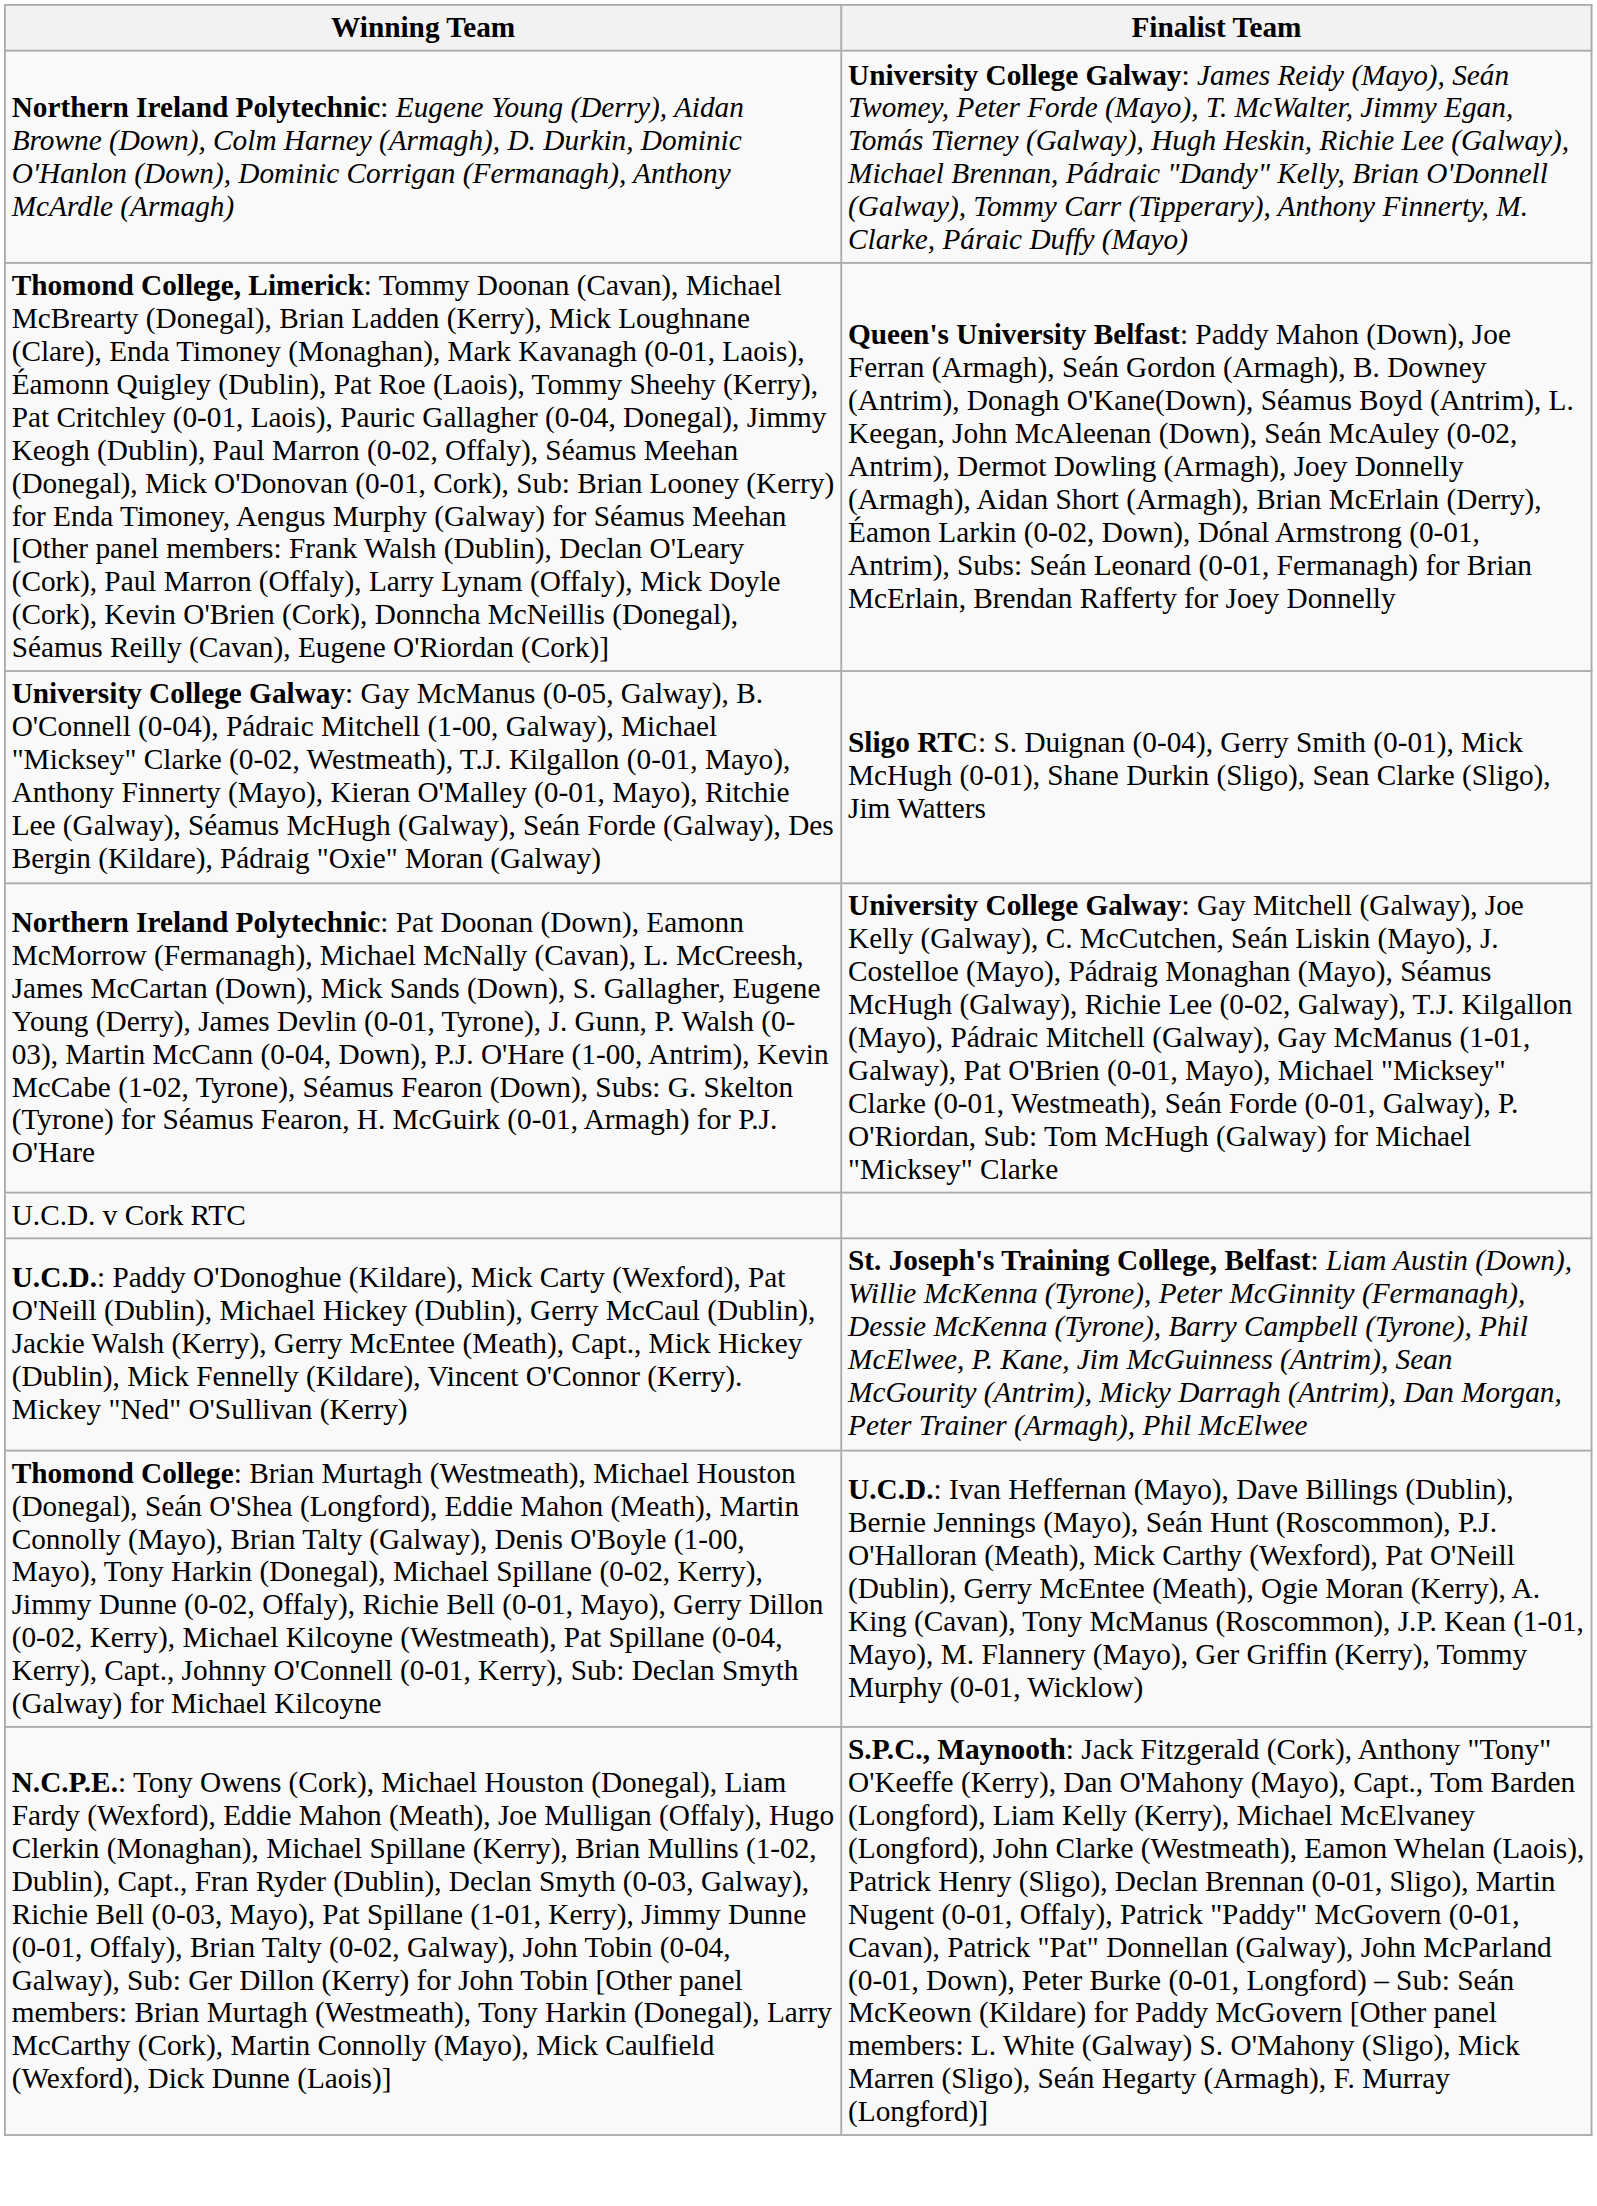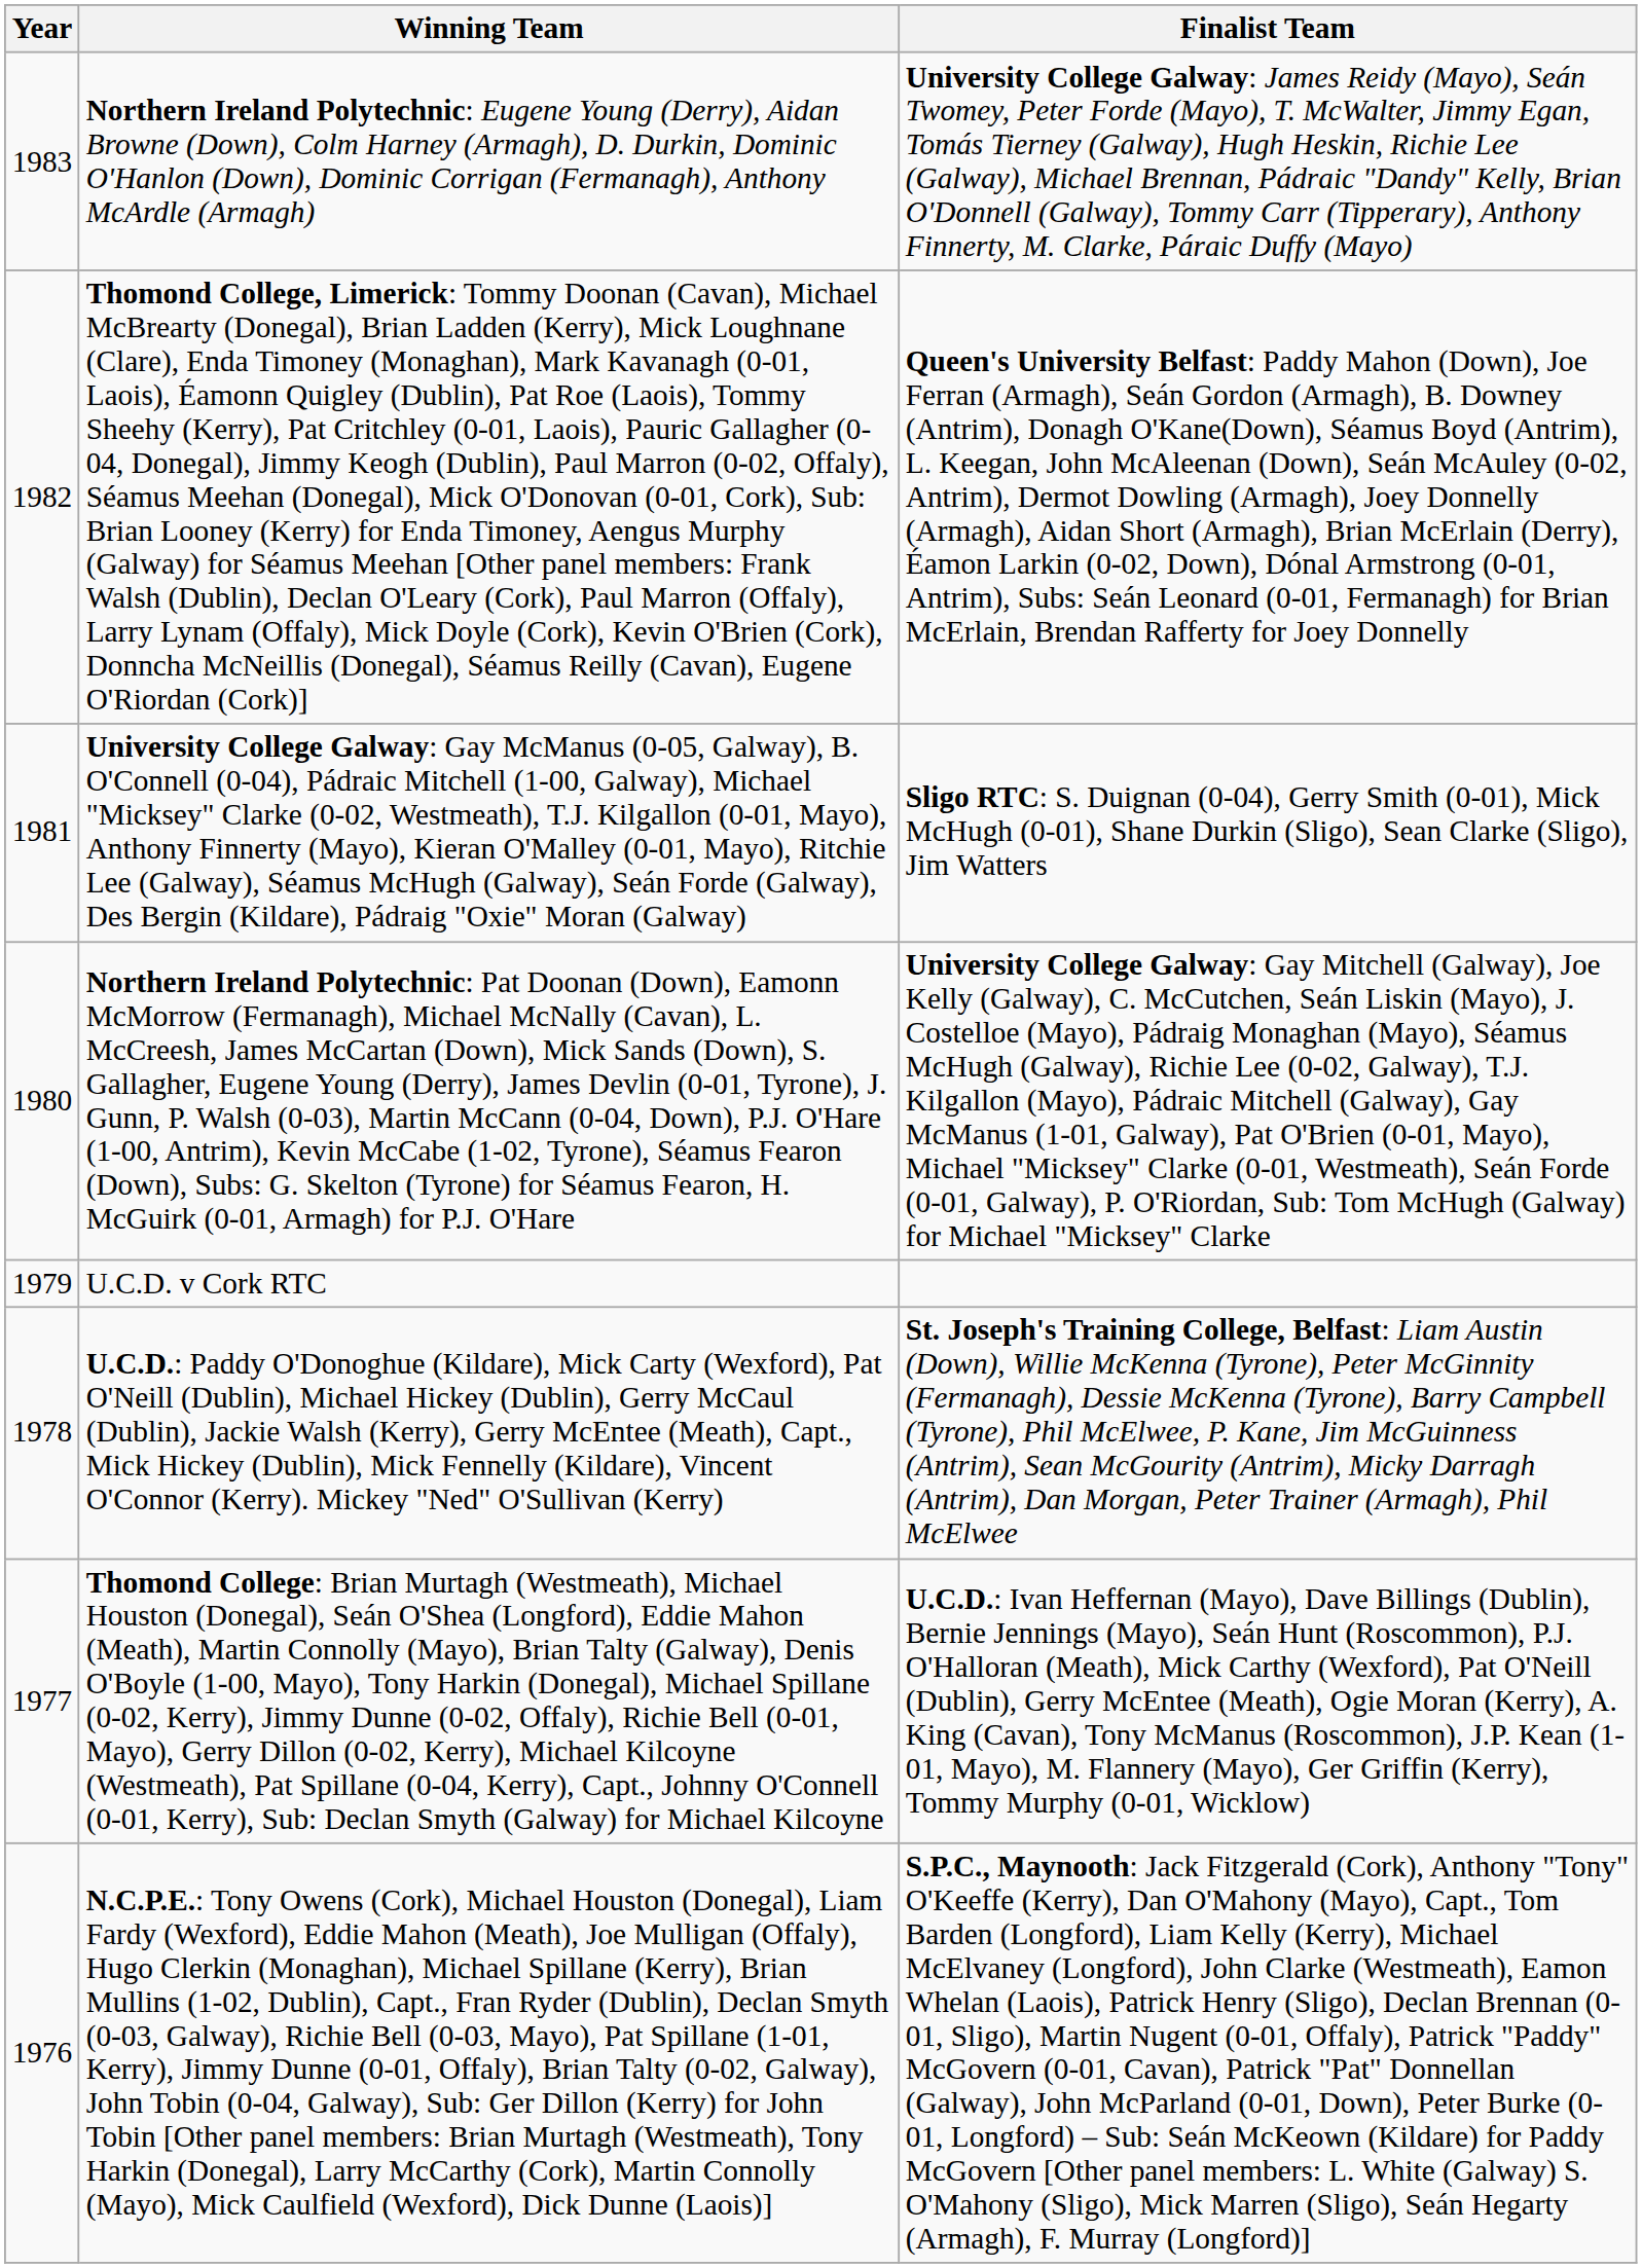+ column: Year | 1983 | 1982 | 1981 | 1980 | 1979 | 1978 | 1977 | 1976
